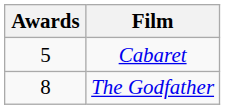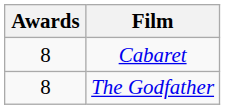Cabaret | Awards: 5 -> 8
